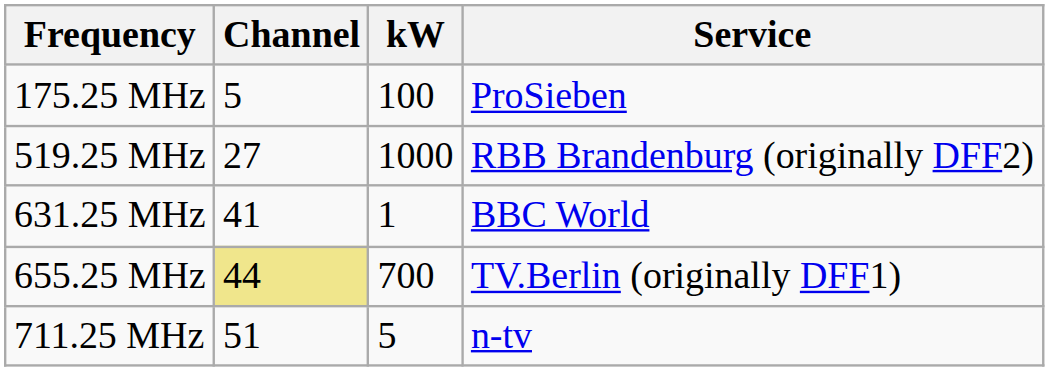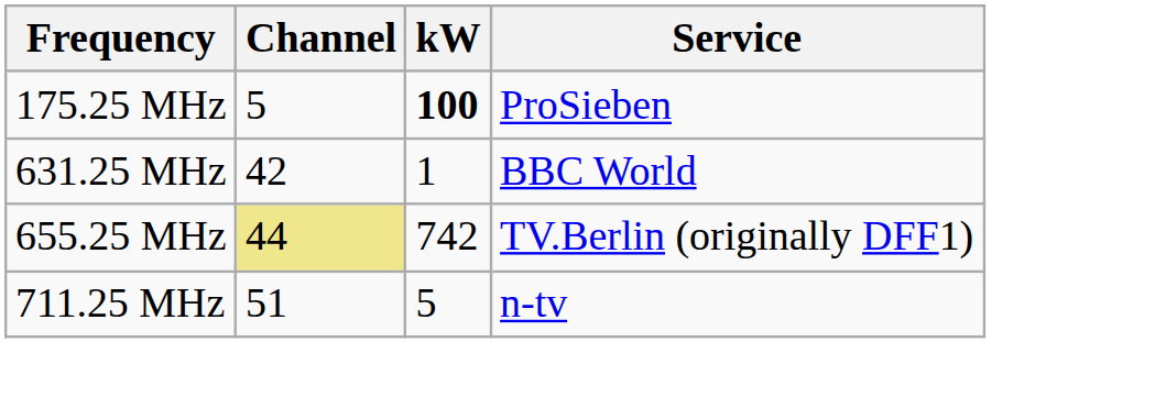175.25 MHz | kW: normal -> bold
- row: 519.25 MHz | 27 | 1000 | RBB Brandenburg (originally DFF2)
631.25 MHz | Channel: 41 -> 42
655.25 MHz | kW: 700 -> 742
